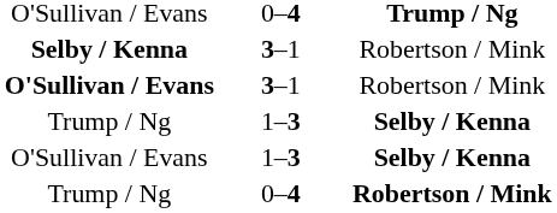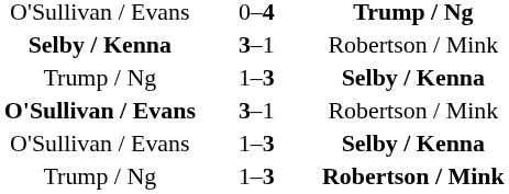rows swapped: O'Sullivan / Evans / Robertson / Mink <-> Trump / Ng / Selby / Kenna
Trump / Ng / Robertson / Mink | column 2: 0–4 -> 1–3
